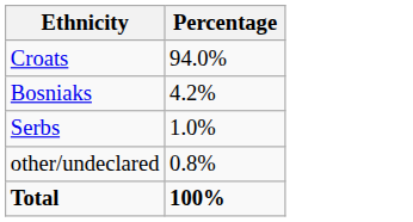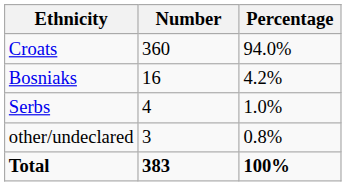+ column: Number | 360 | 16 | 4 | 3 | 383
